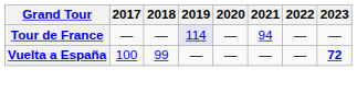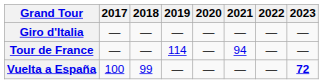+ row: Giro d'Italia | — | — | — | — | — | — | —
Tour de France | 2019: lavender background -> no background
